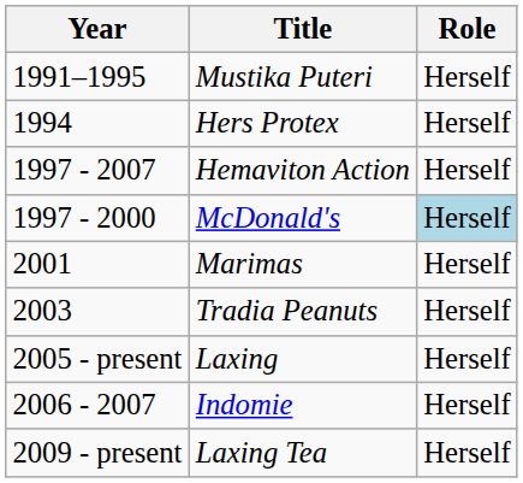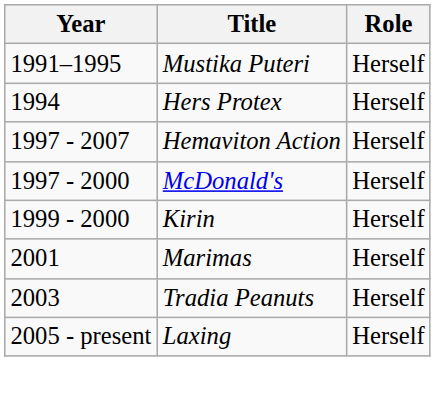McDonald's | Role: lightblue background -> no background
+ row: 1999 - 2000 | Kirin | Herself
- row: 2006 - 2007 | Indomie | Herself
- row: 2009 - present | Laxing Tea | Herself
